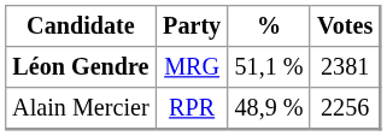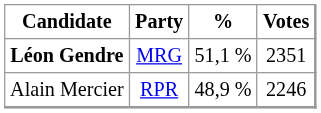Léon Gendre | Votes: 2381 -> 2351
Alain Mercier | Votes: 2256 -> 2246
